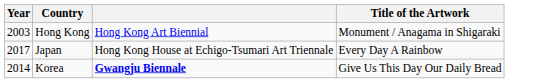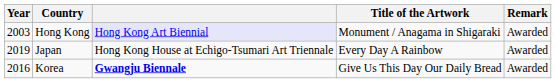+ column: Remark | Awarded | Awarded | Awarded
Hong Kong | column 3: no background -> lavender background
Japan | Year: 2017 -> 2019
Korea | Year: 2014 -> 2016
